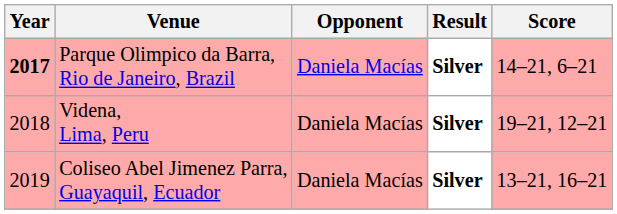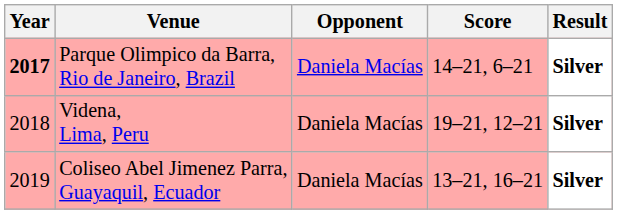columns swapped: Score <-> Result
